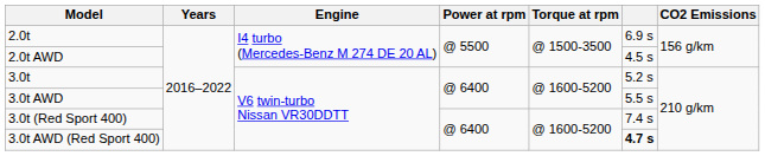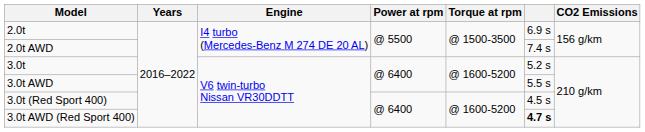2.0t AWD | column 6: 4.5 s -> 7.4 s
3.0t (Red Sport 400) | column 6: 7.4 s -> 4.5 s
